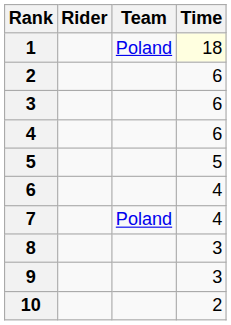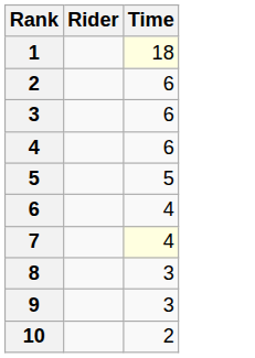- column: Team | Poland | Poland
7 | Time: no background -> lightyellow background
